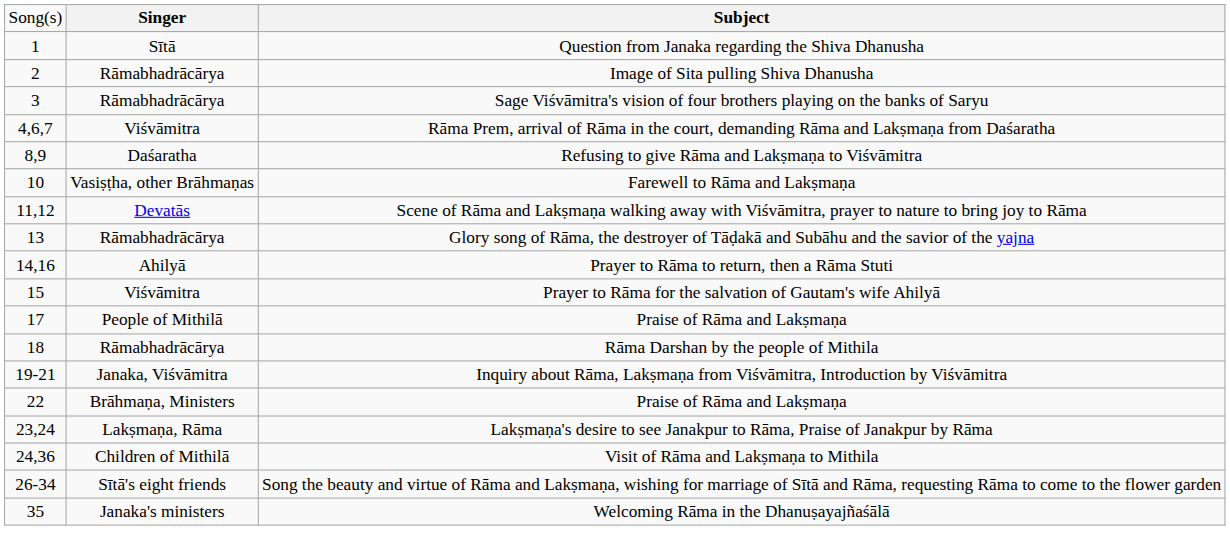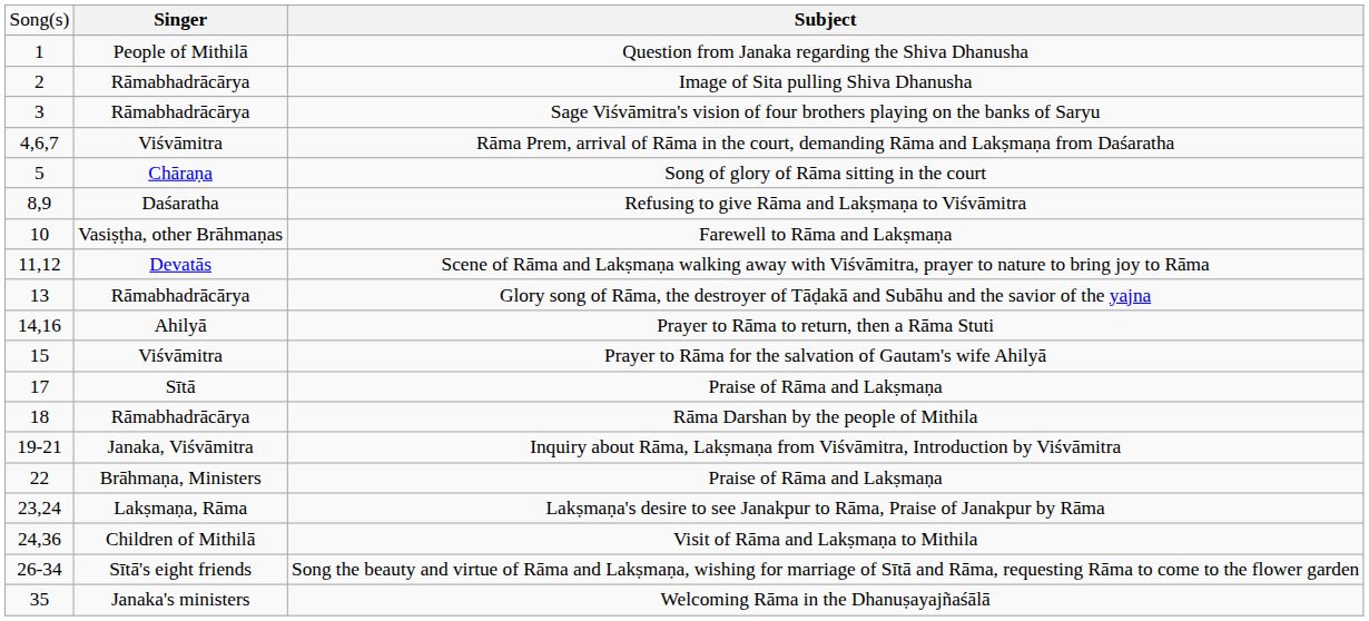Question from Janaka regarding the Shiva Dhanusha | column 2: Sītā -> People of Mithilā
+ row: 5 | Chāraṇa | Song of glory of Rāma sitting in the court
17 / Praise of Rāma and Lakṣmaṇa | column 2: People of Mithilā -> Sītā
